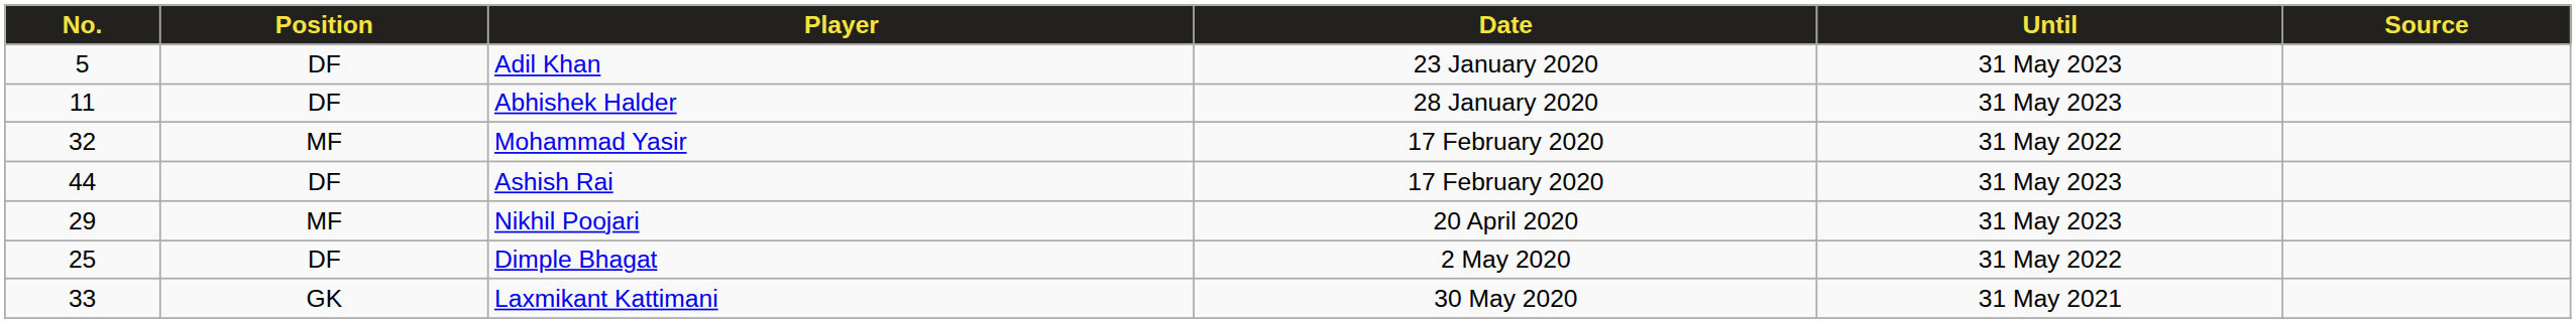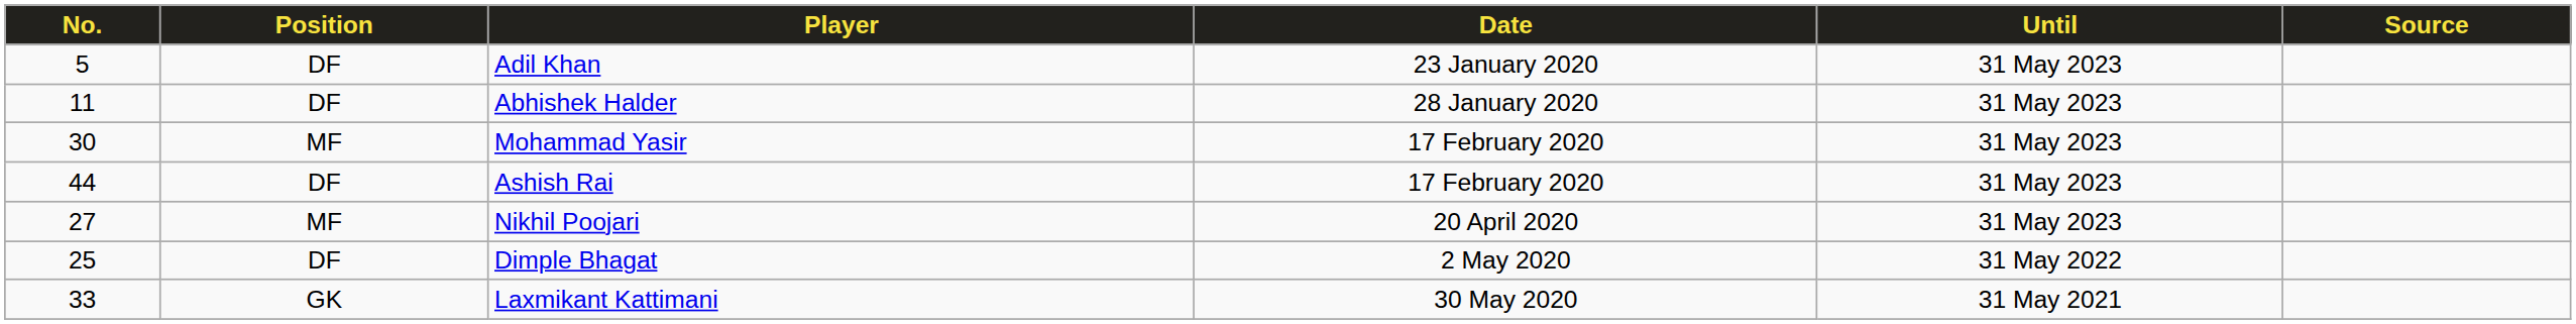Mohammad Yasir | No.: 32 -> 30
Mohammad Yasir | Until: 31 May 2022 -> 31 May 2023
Nikhil Poojari | No.: 29 -> 27
